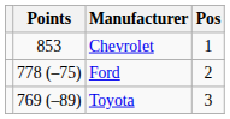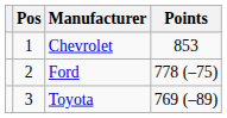columns swapped: Pos <-> Points
